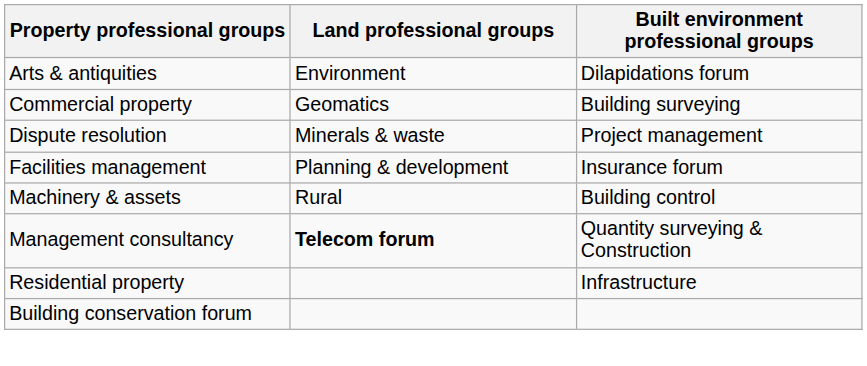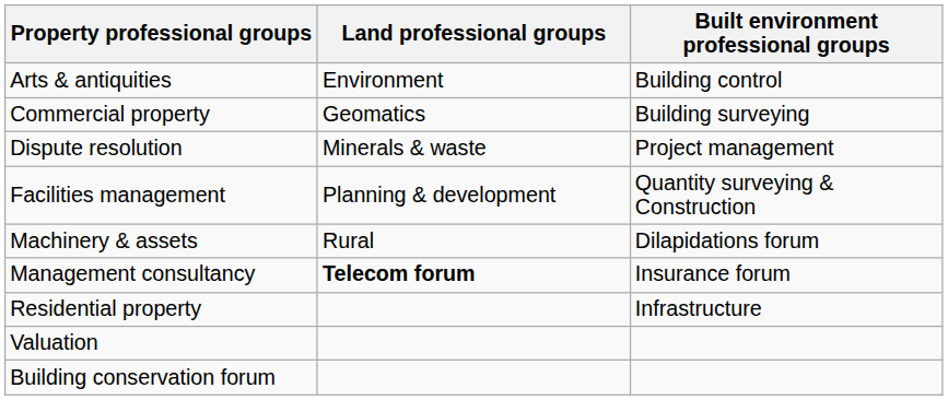Arts & antiquities | Built environment professional groups: Dilapidations forum -> Building control
Facilities management | Built environment professional groups: Insurance forum -> Quantity surveying & Construction
Machinery & assets | Built environment professional groups: Building control -> Dilapidations forum
Management consultancy | Built environment professional groups: Quantity surveying & Construction -> Insurance forum
+ row: Valuation
